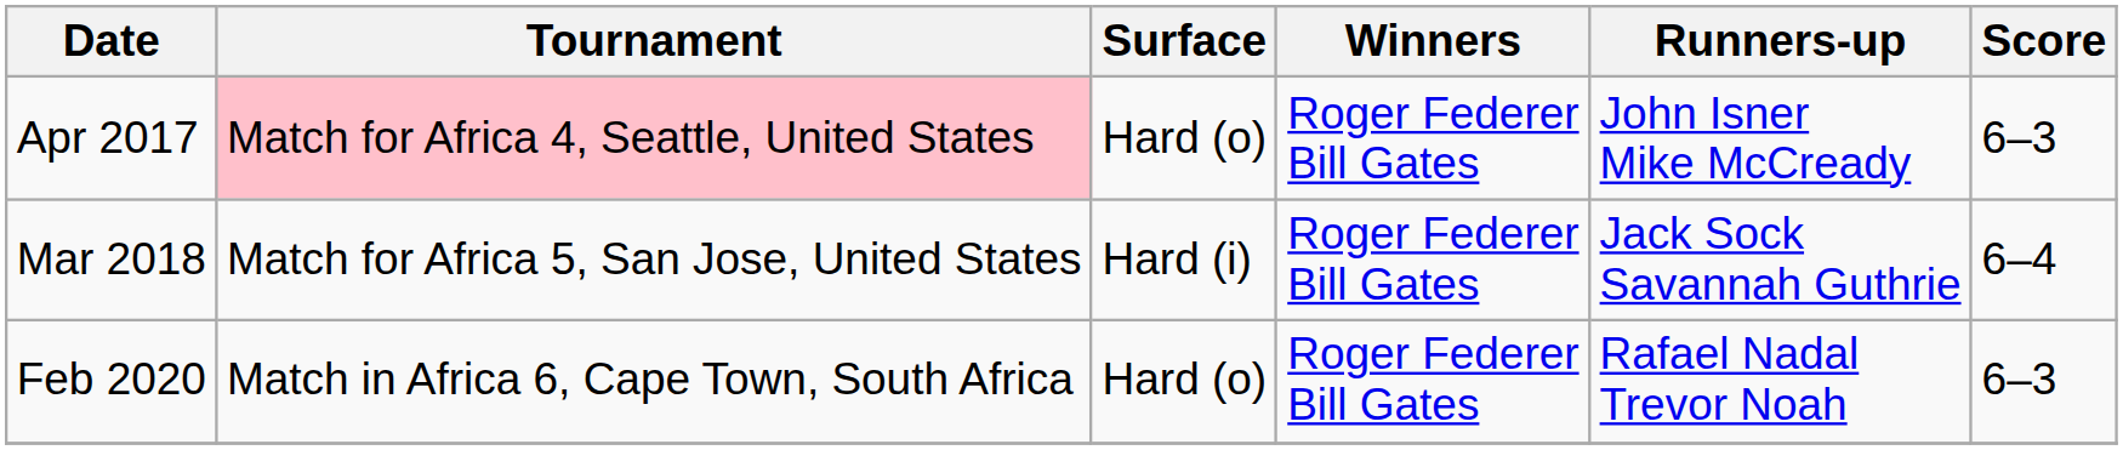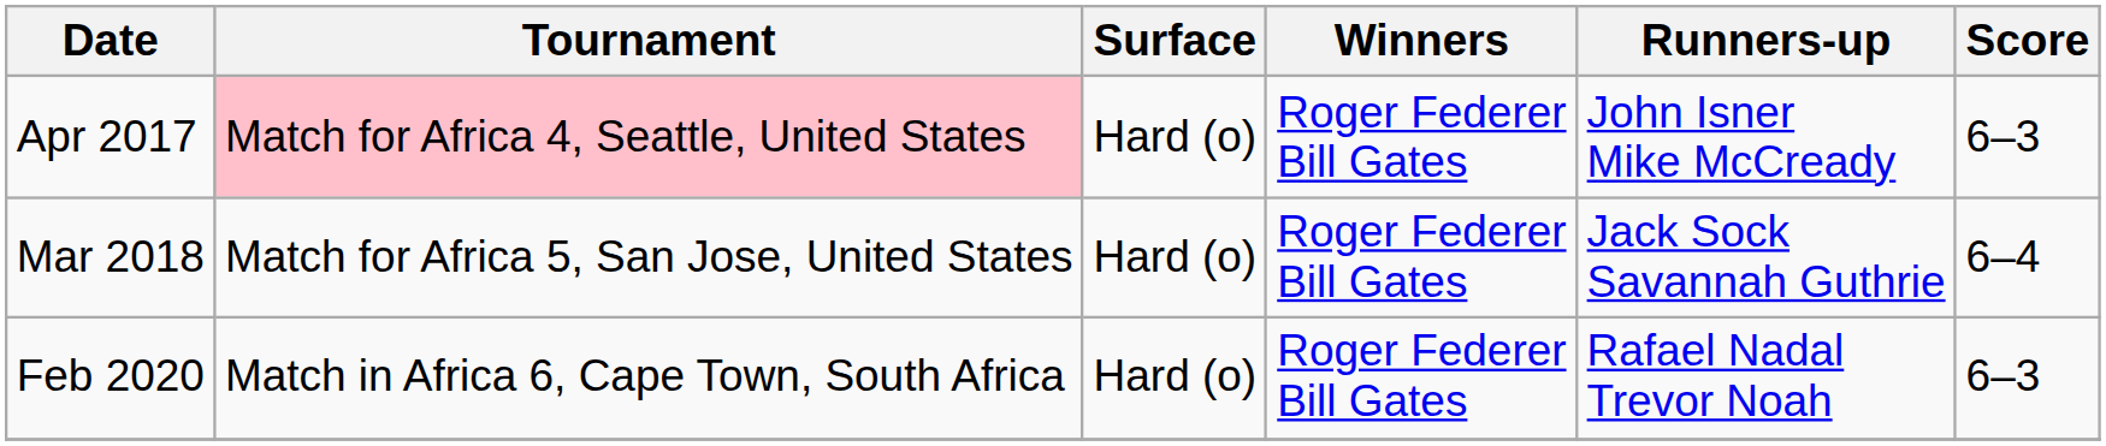Mar 2018 | Surface: Hard (i) -> Hard (o)
